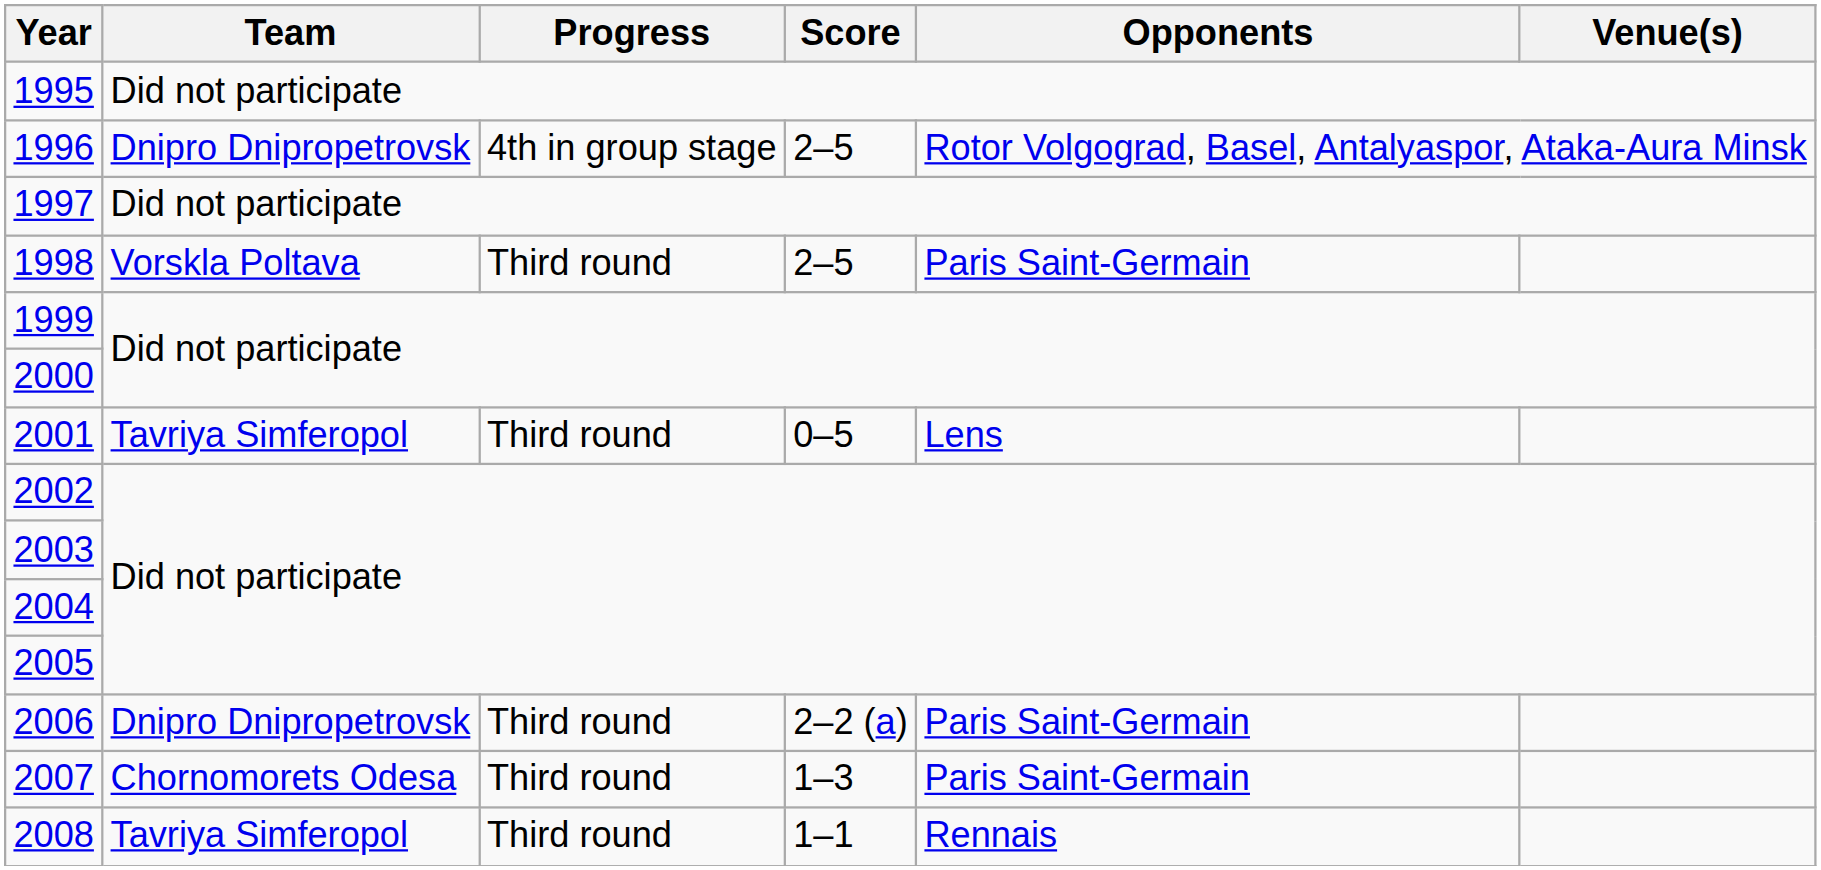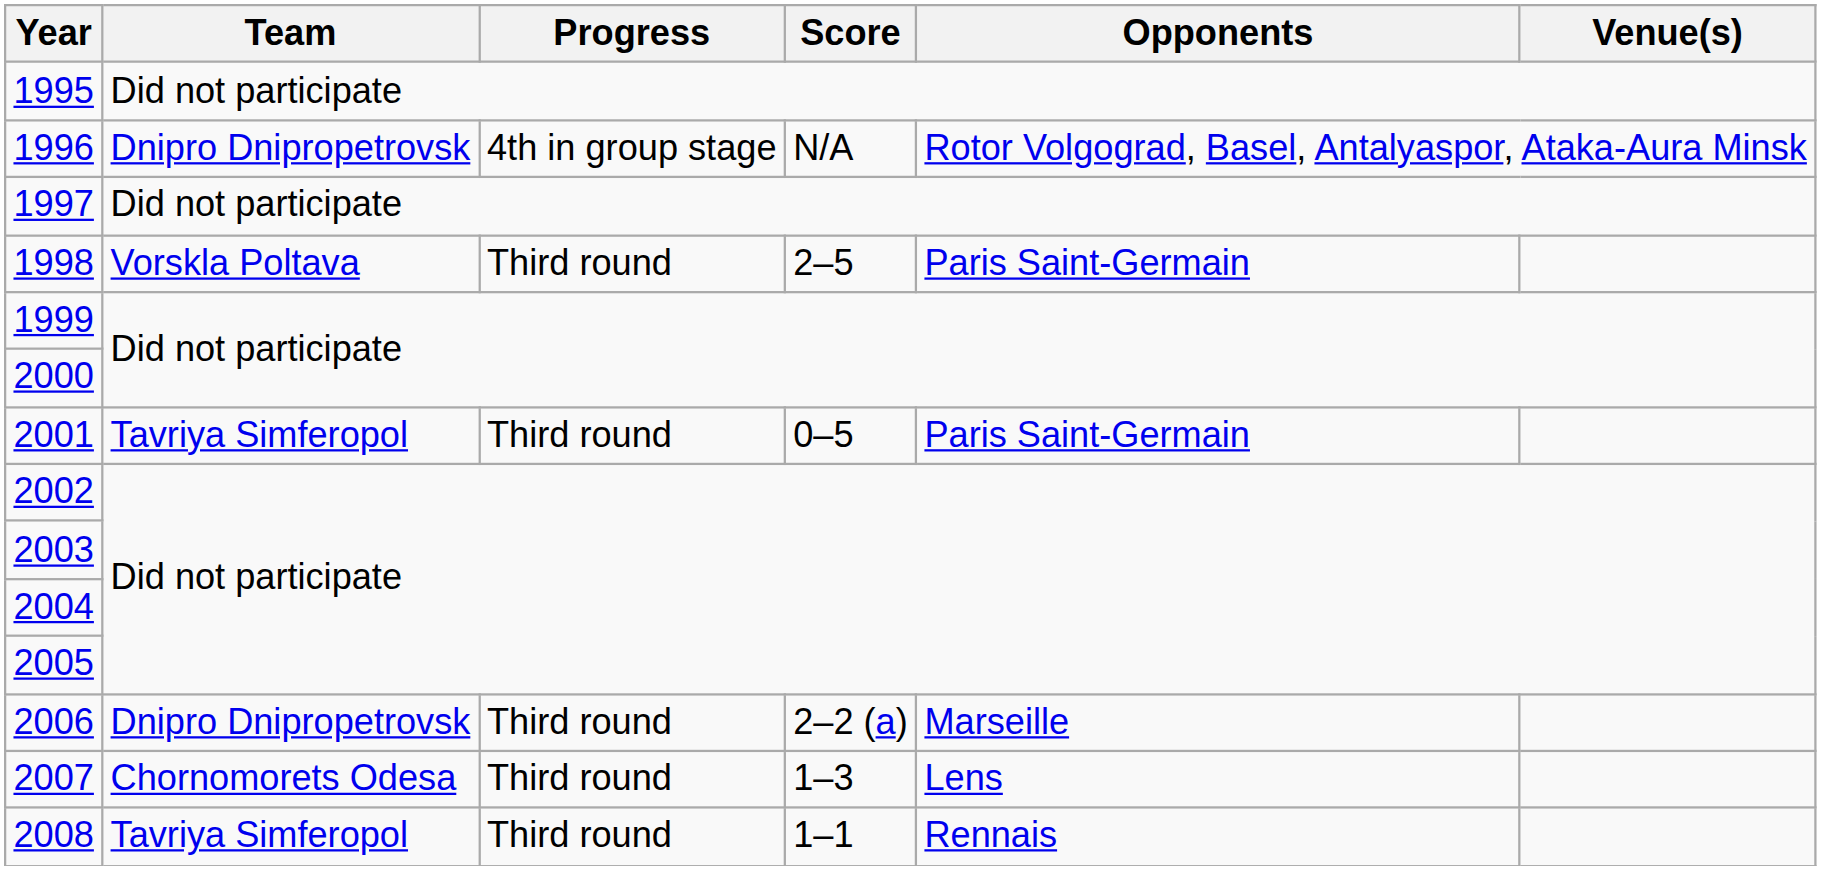1996 | Score: 2–5 -> N/A
2001 | Opponents: Lens -> Paris Saint-Germain
2006 | Opponents: Paris Saint-Germain -> Marseille
2007 | Opponents: Paris Saint-Germain -> Lens
